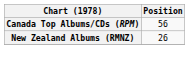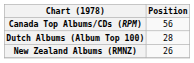+ row: Dutch Albums (Album Top 100) | 28
